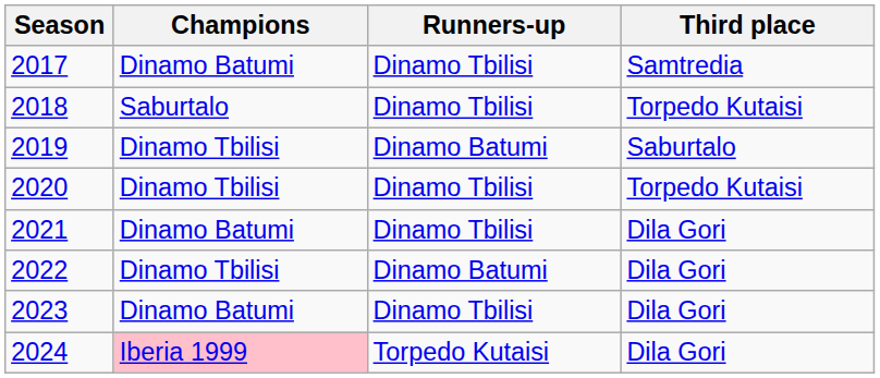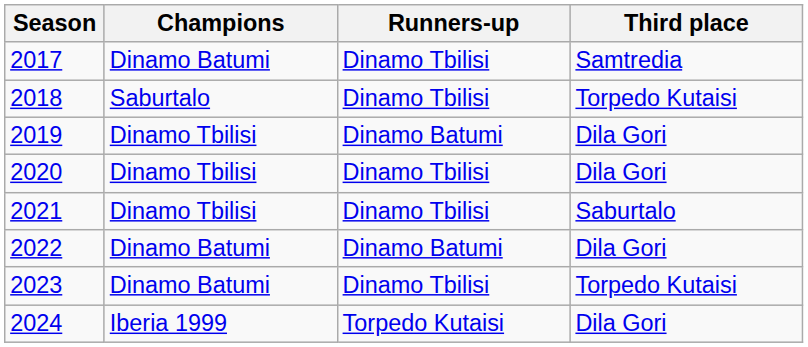2019 | Third place: Saburtalo -> Dila Gori
2020 | Third place: Torpedo Kutaisi -> Dila Gori
2021 | Champions: Dinamo Batumi -> Dinamo Tbilisi
2021 | Third place: Dila Gori -> Saburtalo
2022 | Champions: Dinamo Tbilisi -> Dinamo Batumi
2023 | Third place: Dila Gori -> Torpedo Kutaisi
2024 | Champions: pink background -> no background
